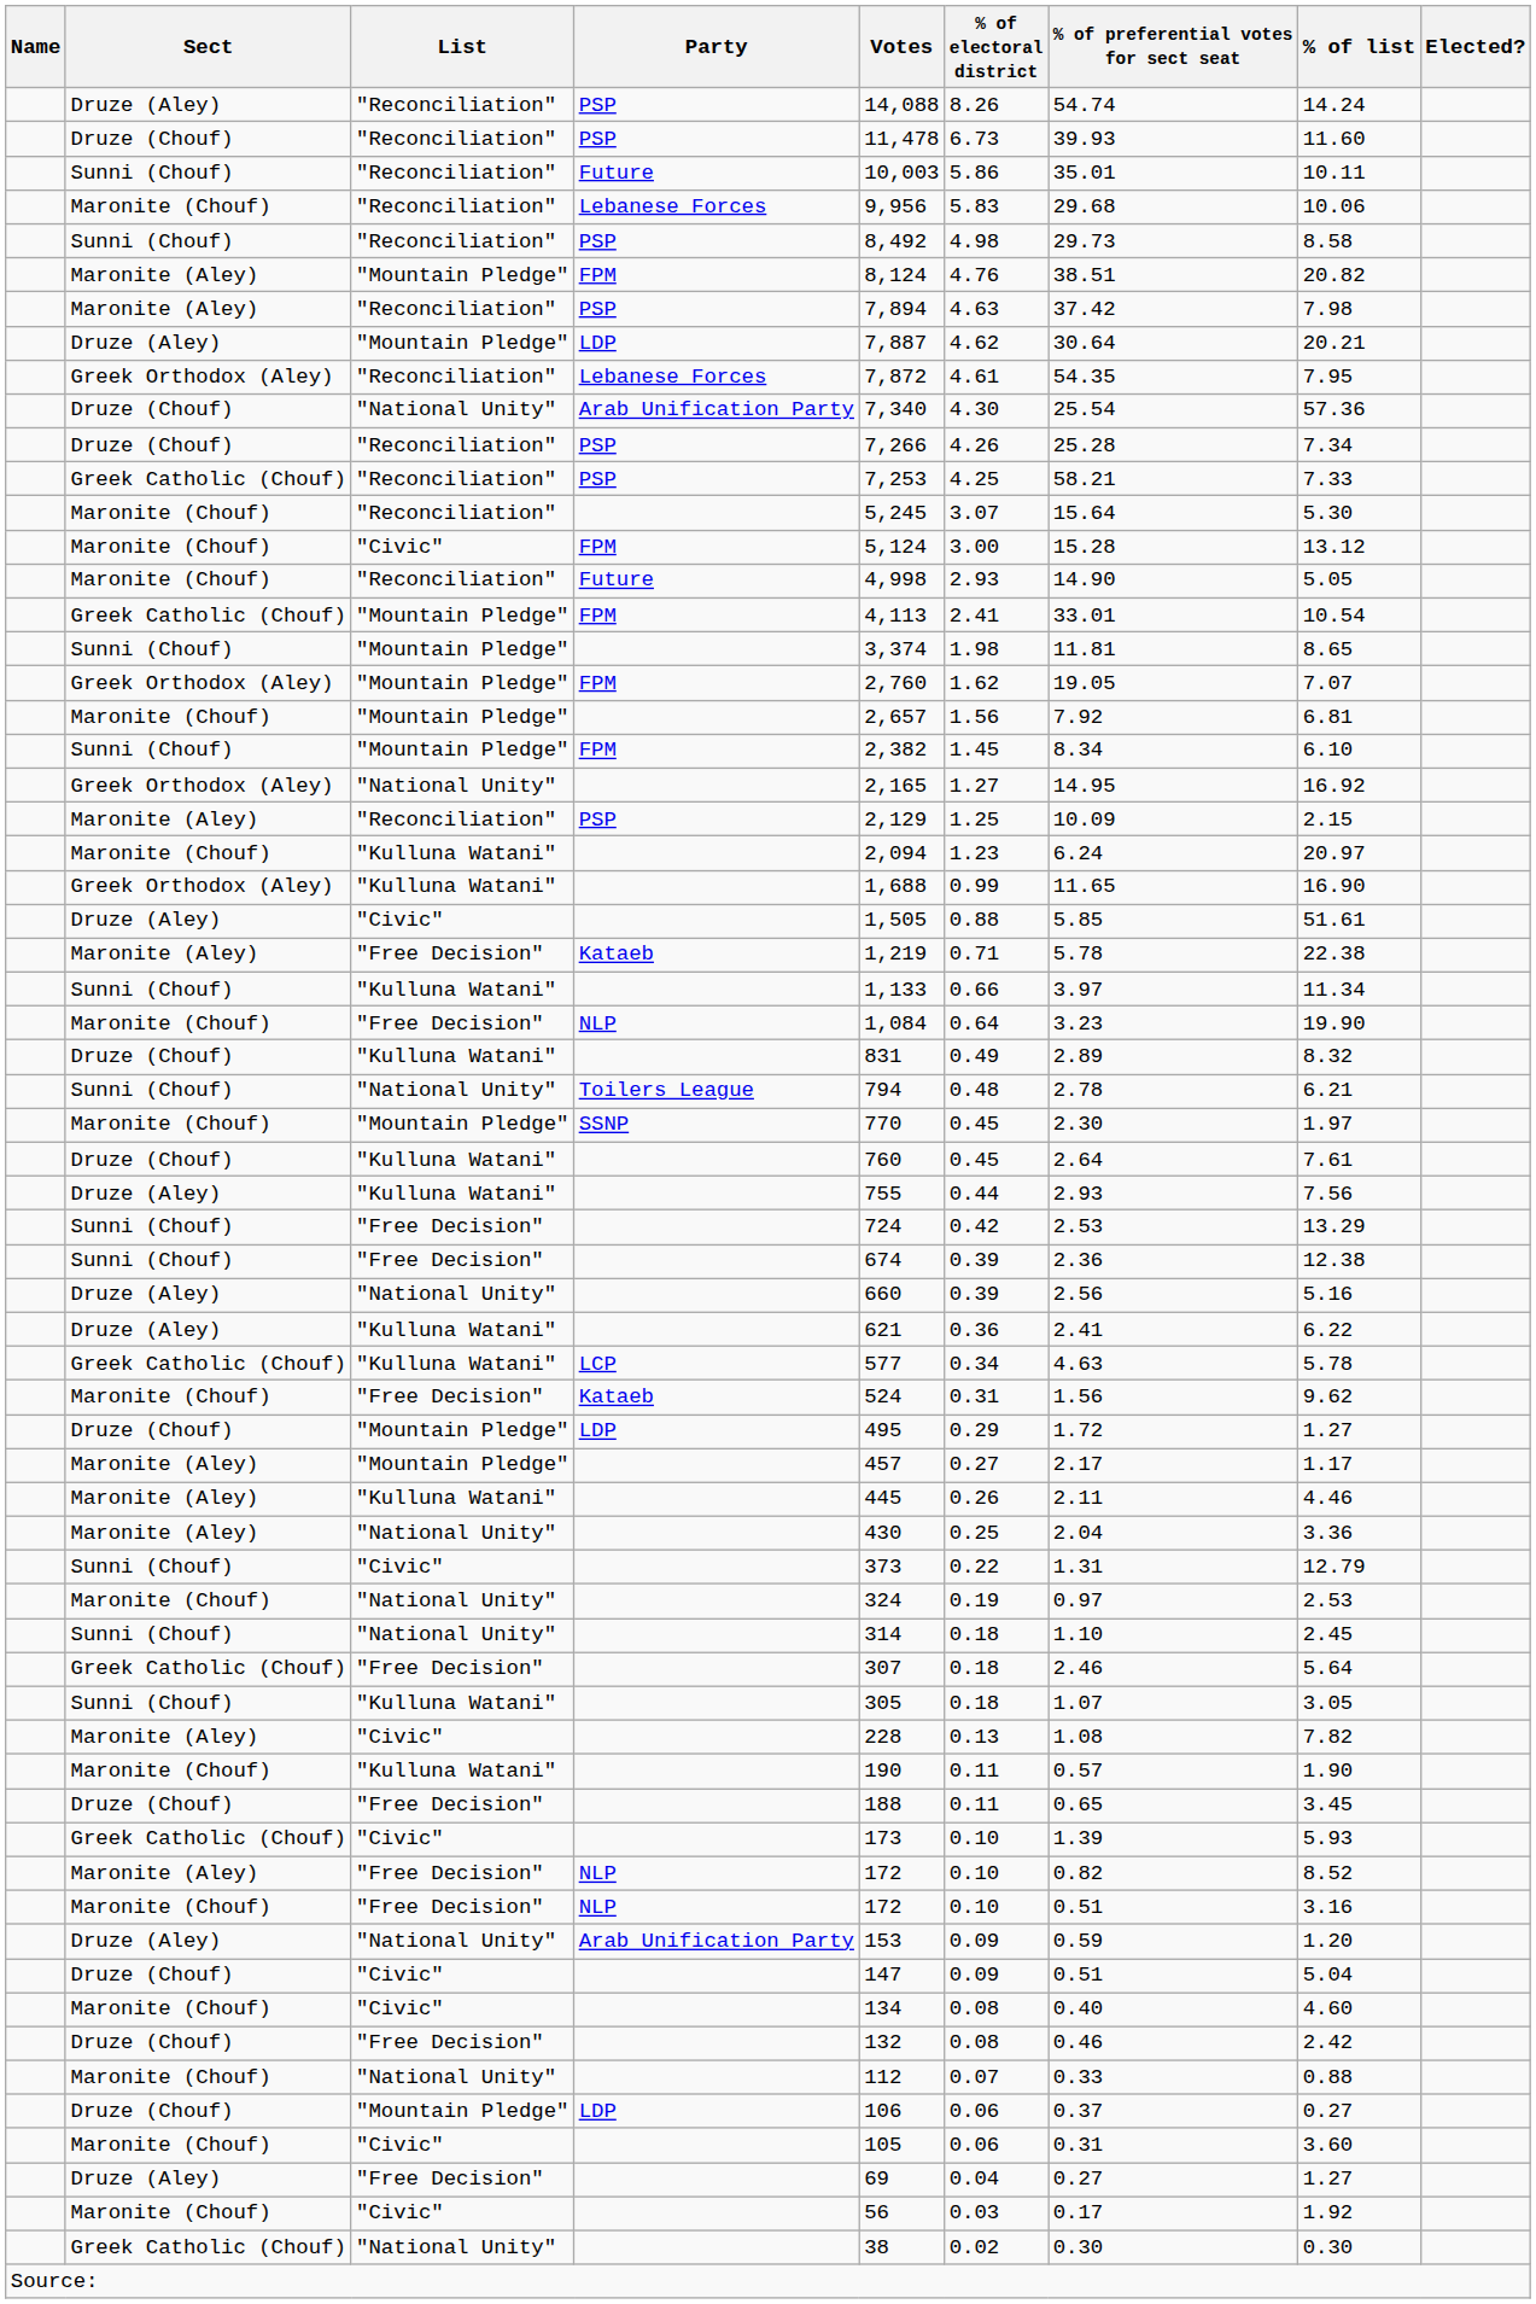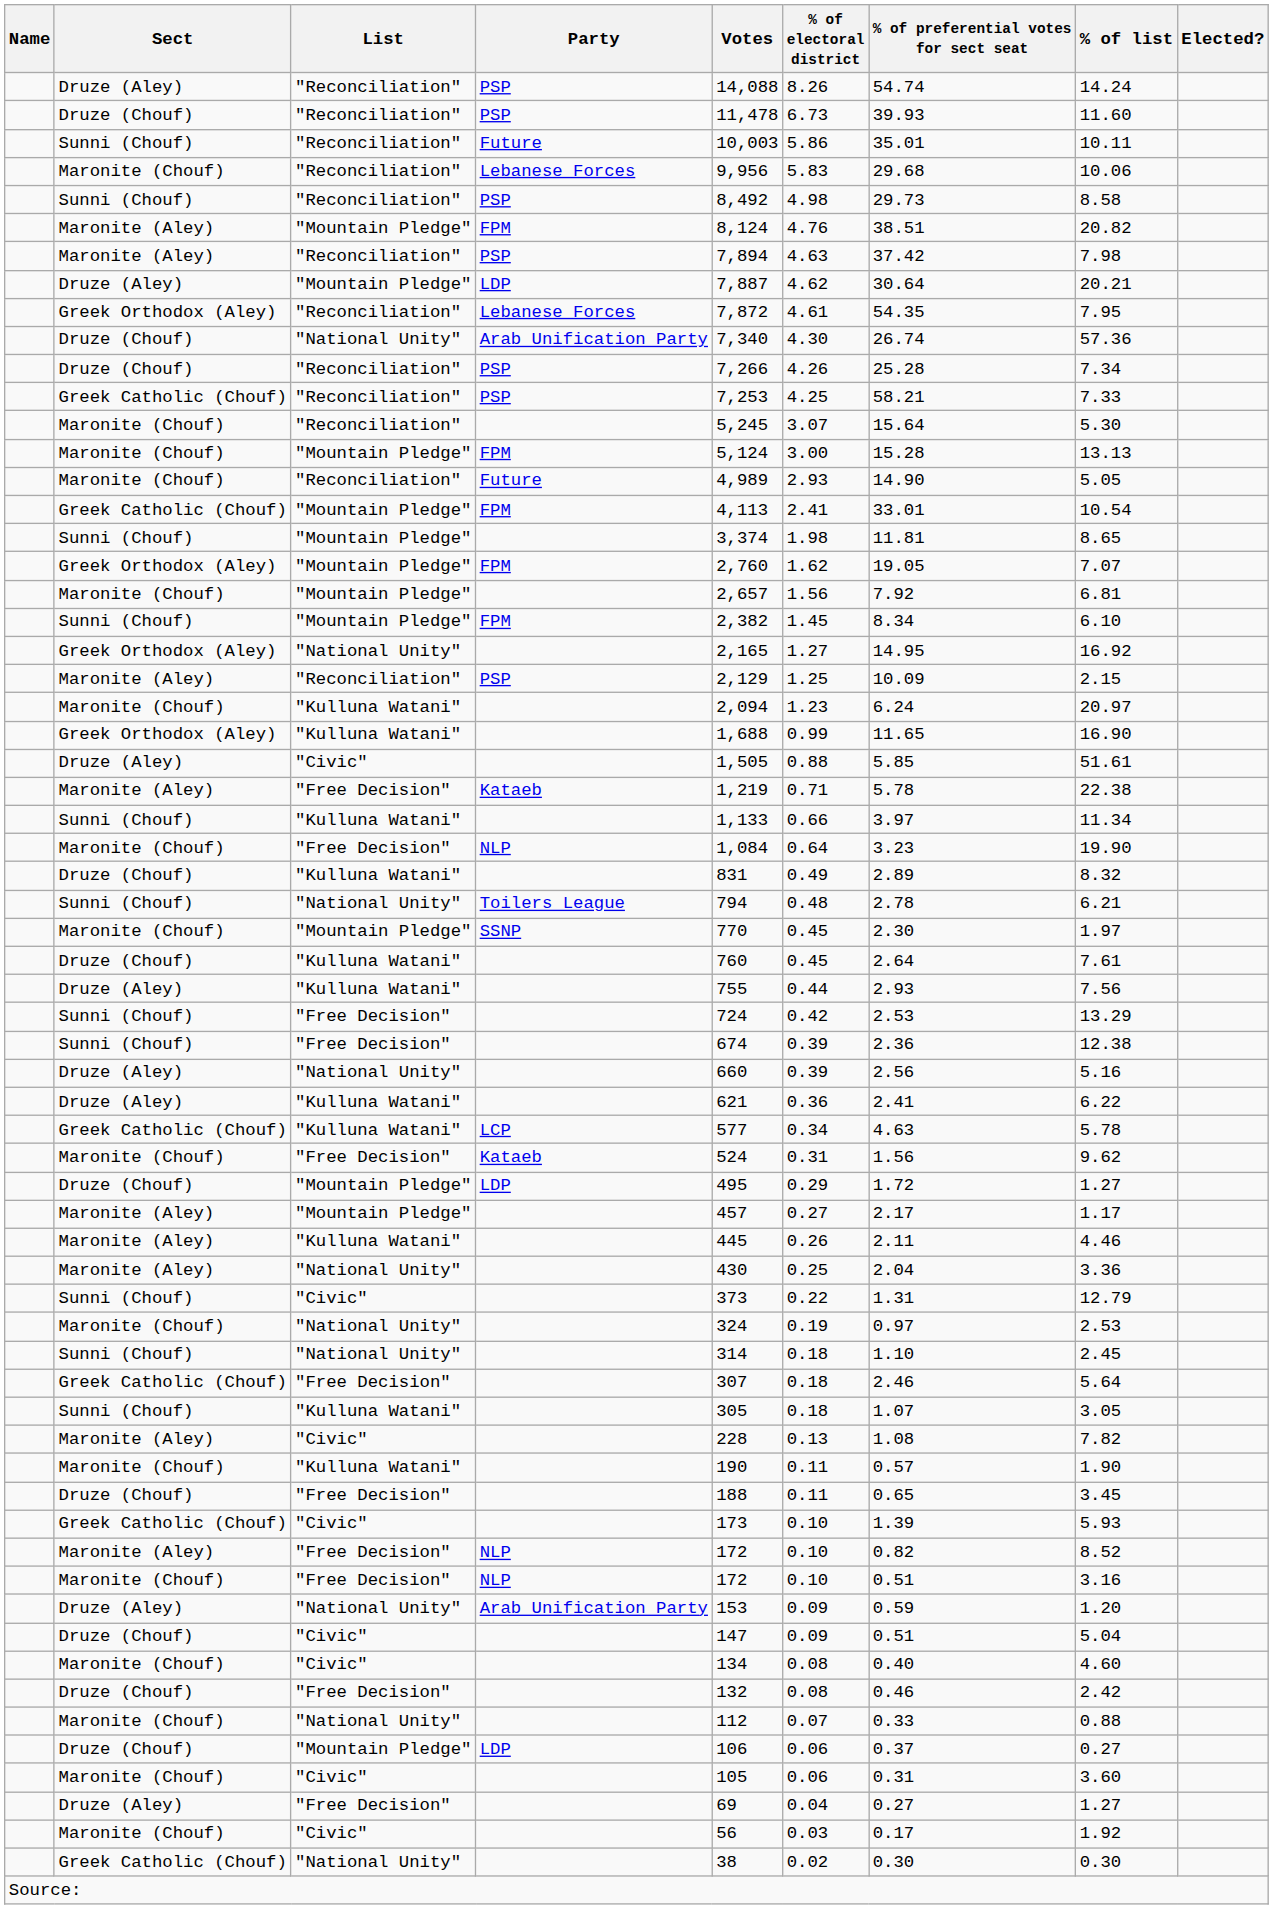Druze (Chouf) / Arab Unification Party | % of preferential votes for sect seat: 25.54 -> 26.74
Maronite (Chouf) / FPM | List: "Civic" -> "Mountain Pledge"
Maronite (Chouf) / FPM | % of list: 13.12 -> 13.13
Maronite (Chouf) / Future | Votes: 4,998 -> 4,989
